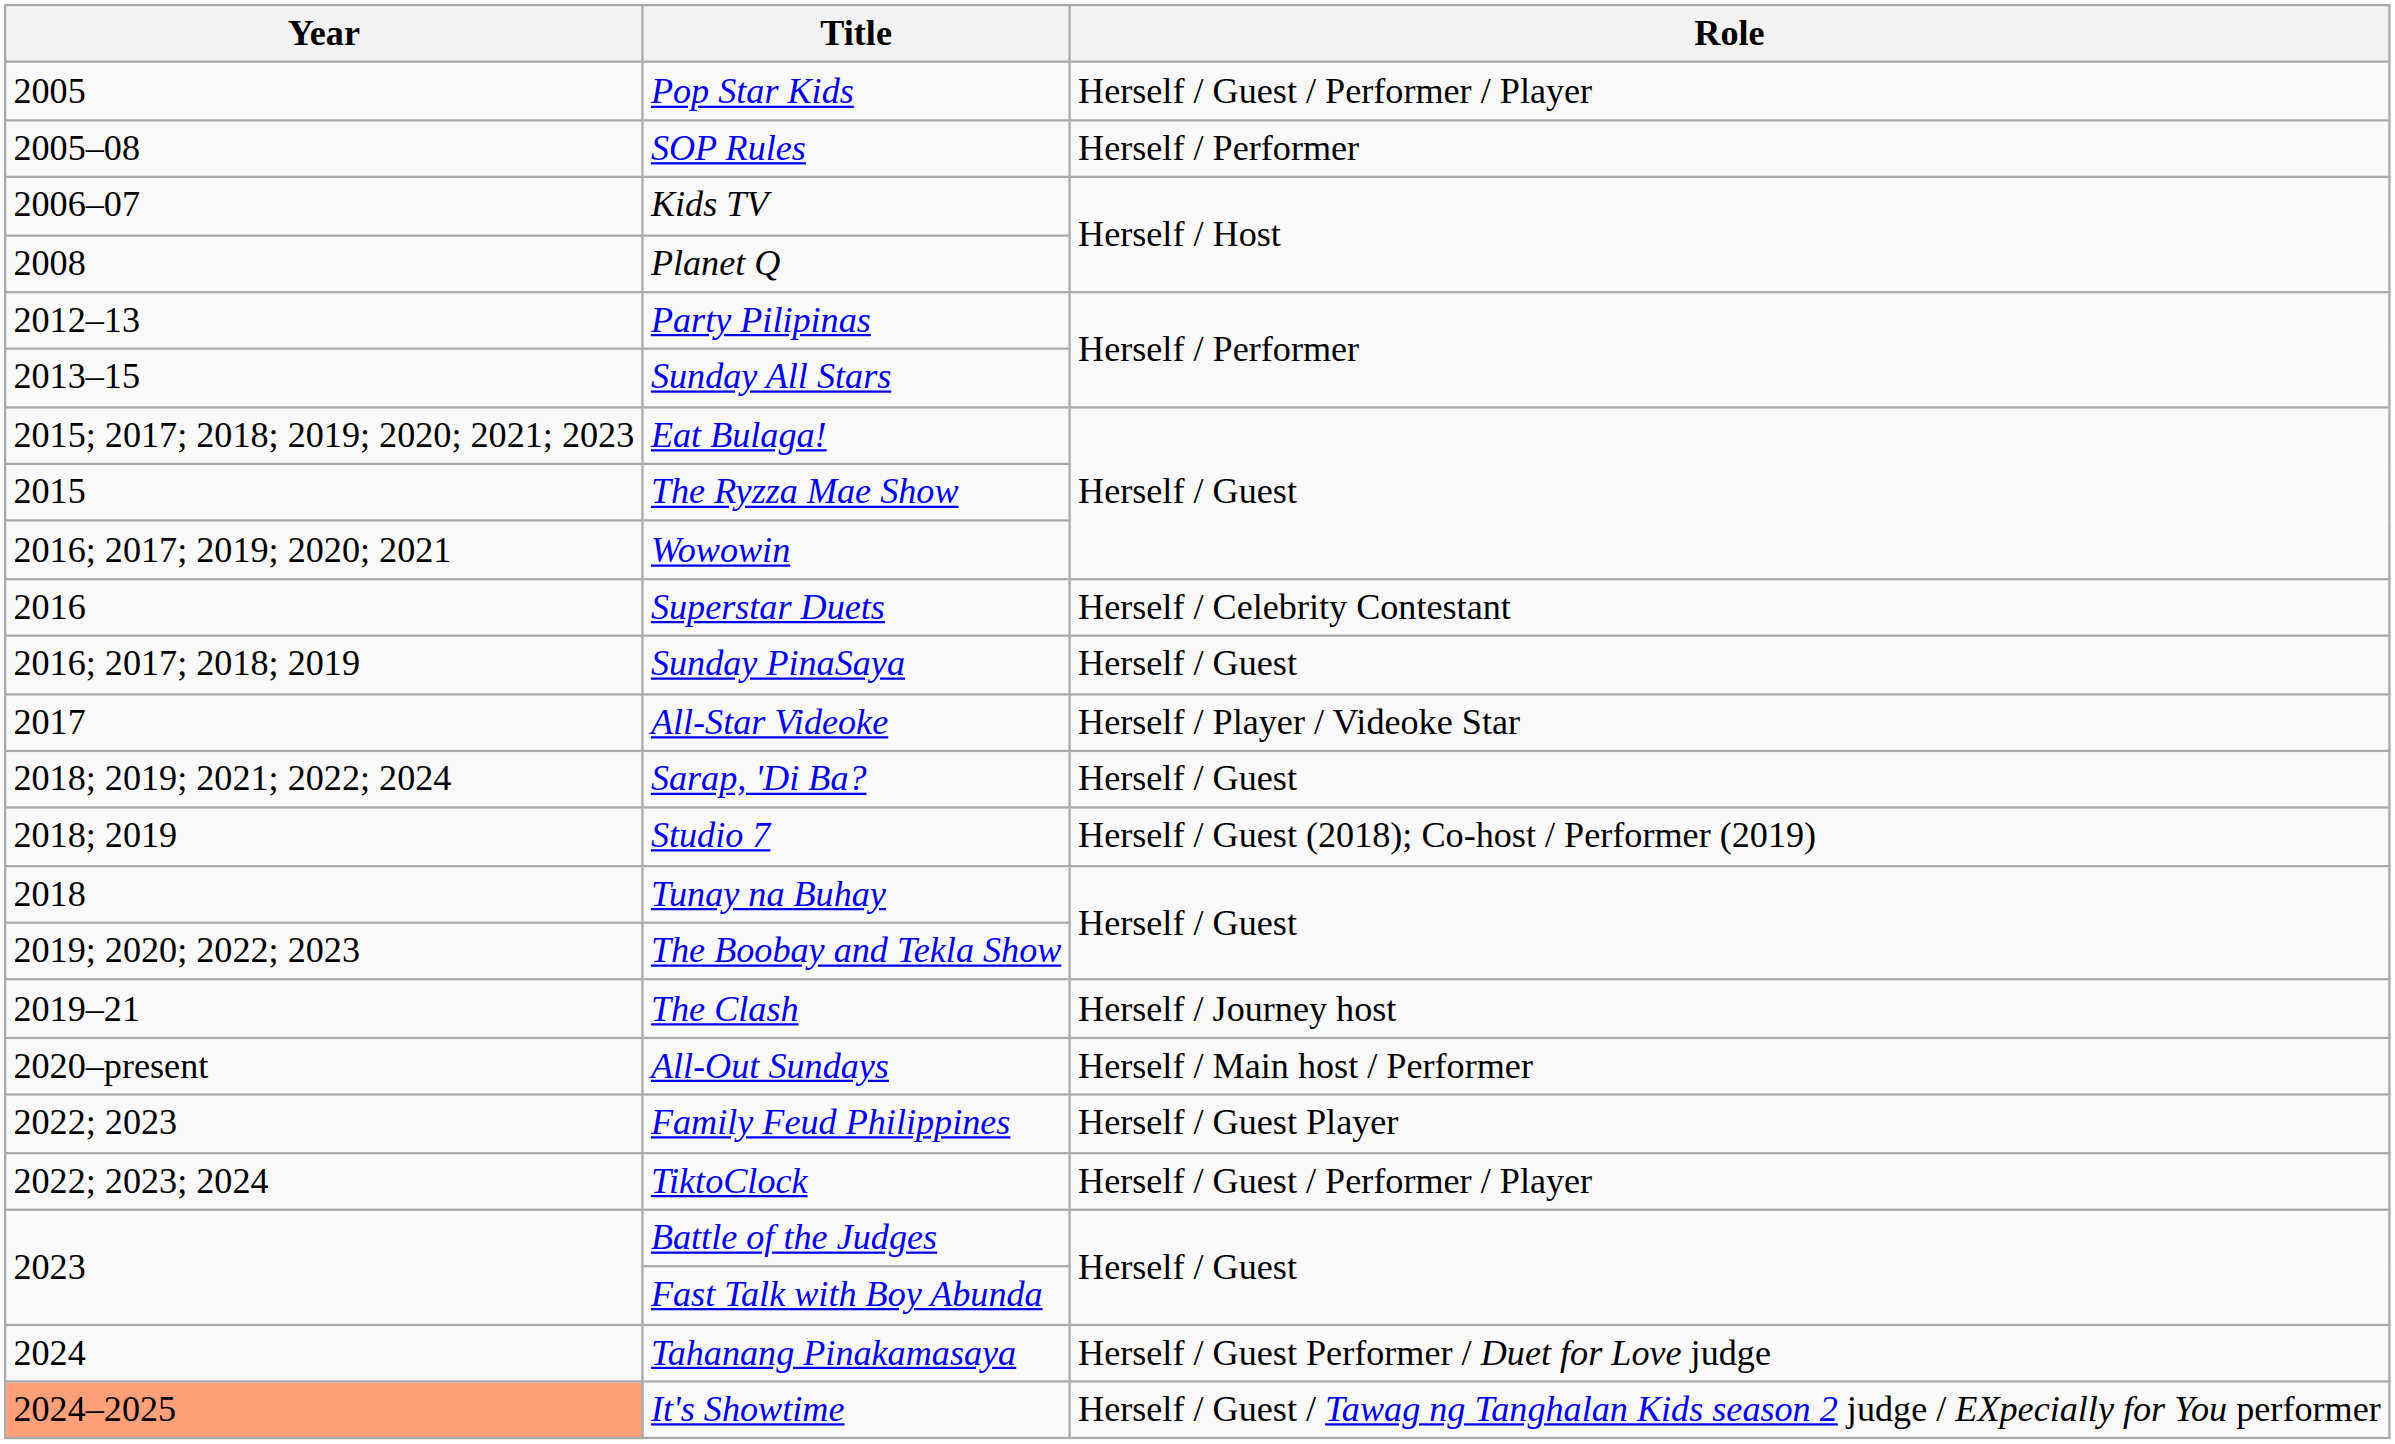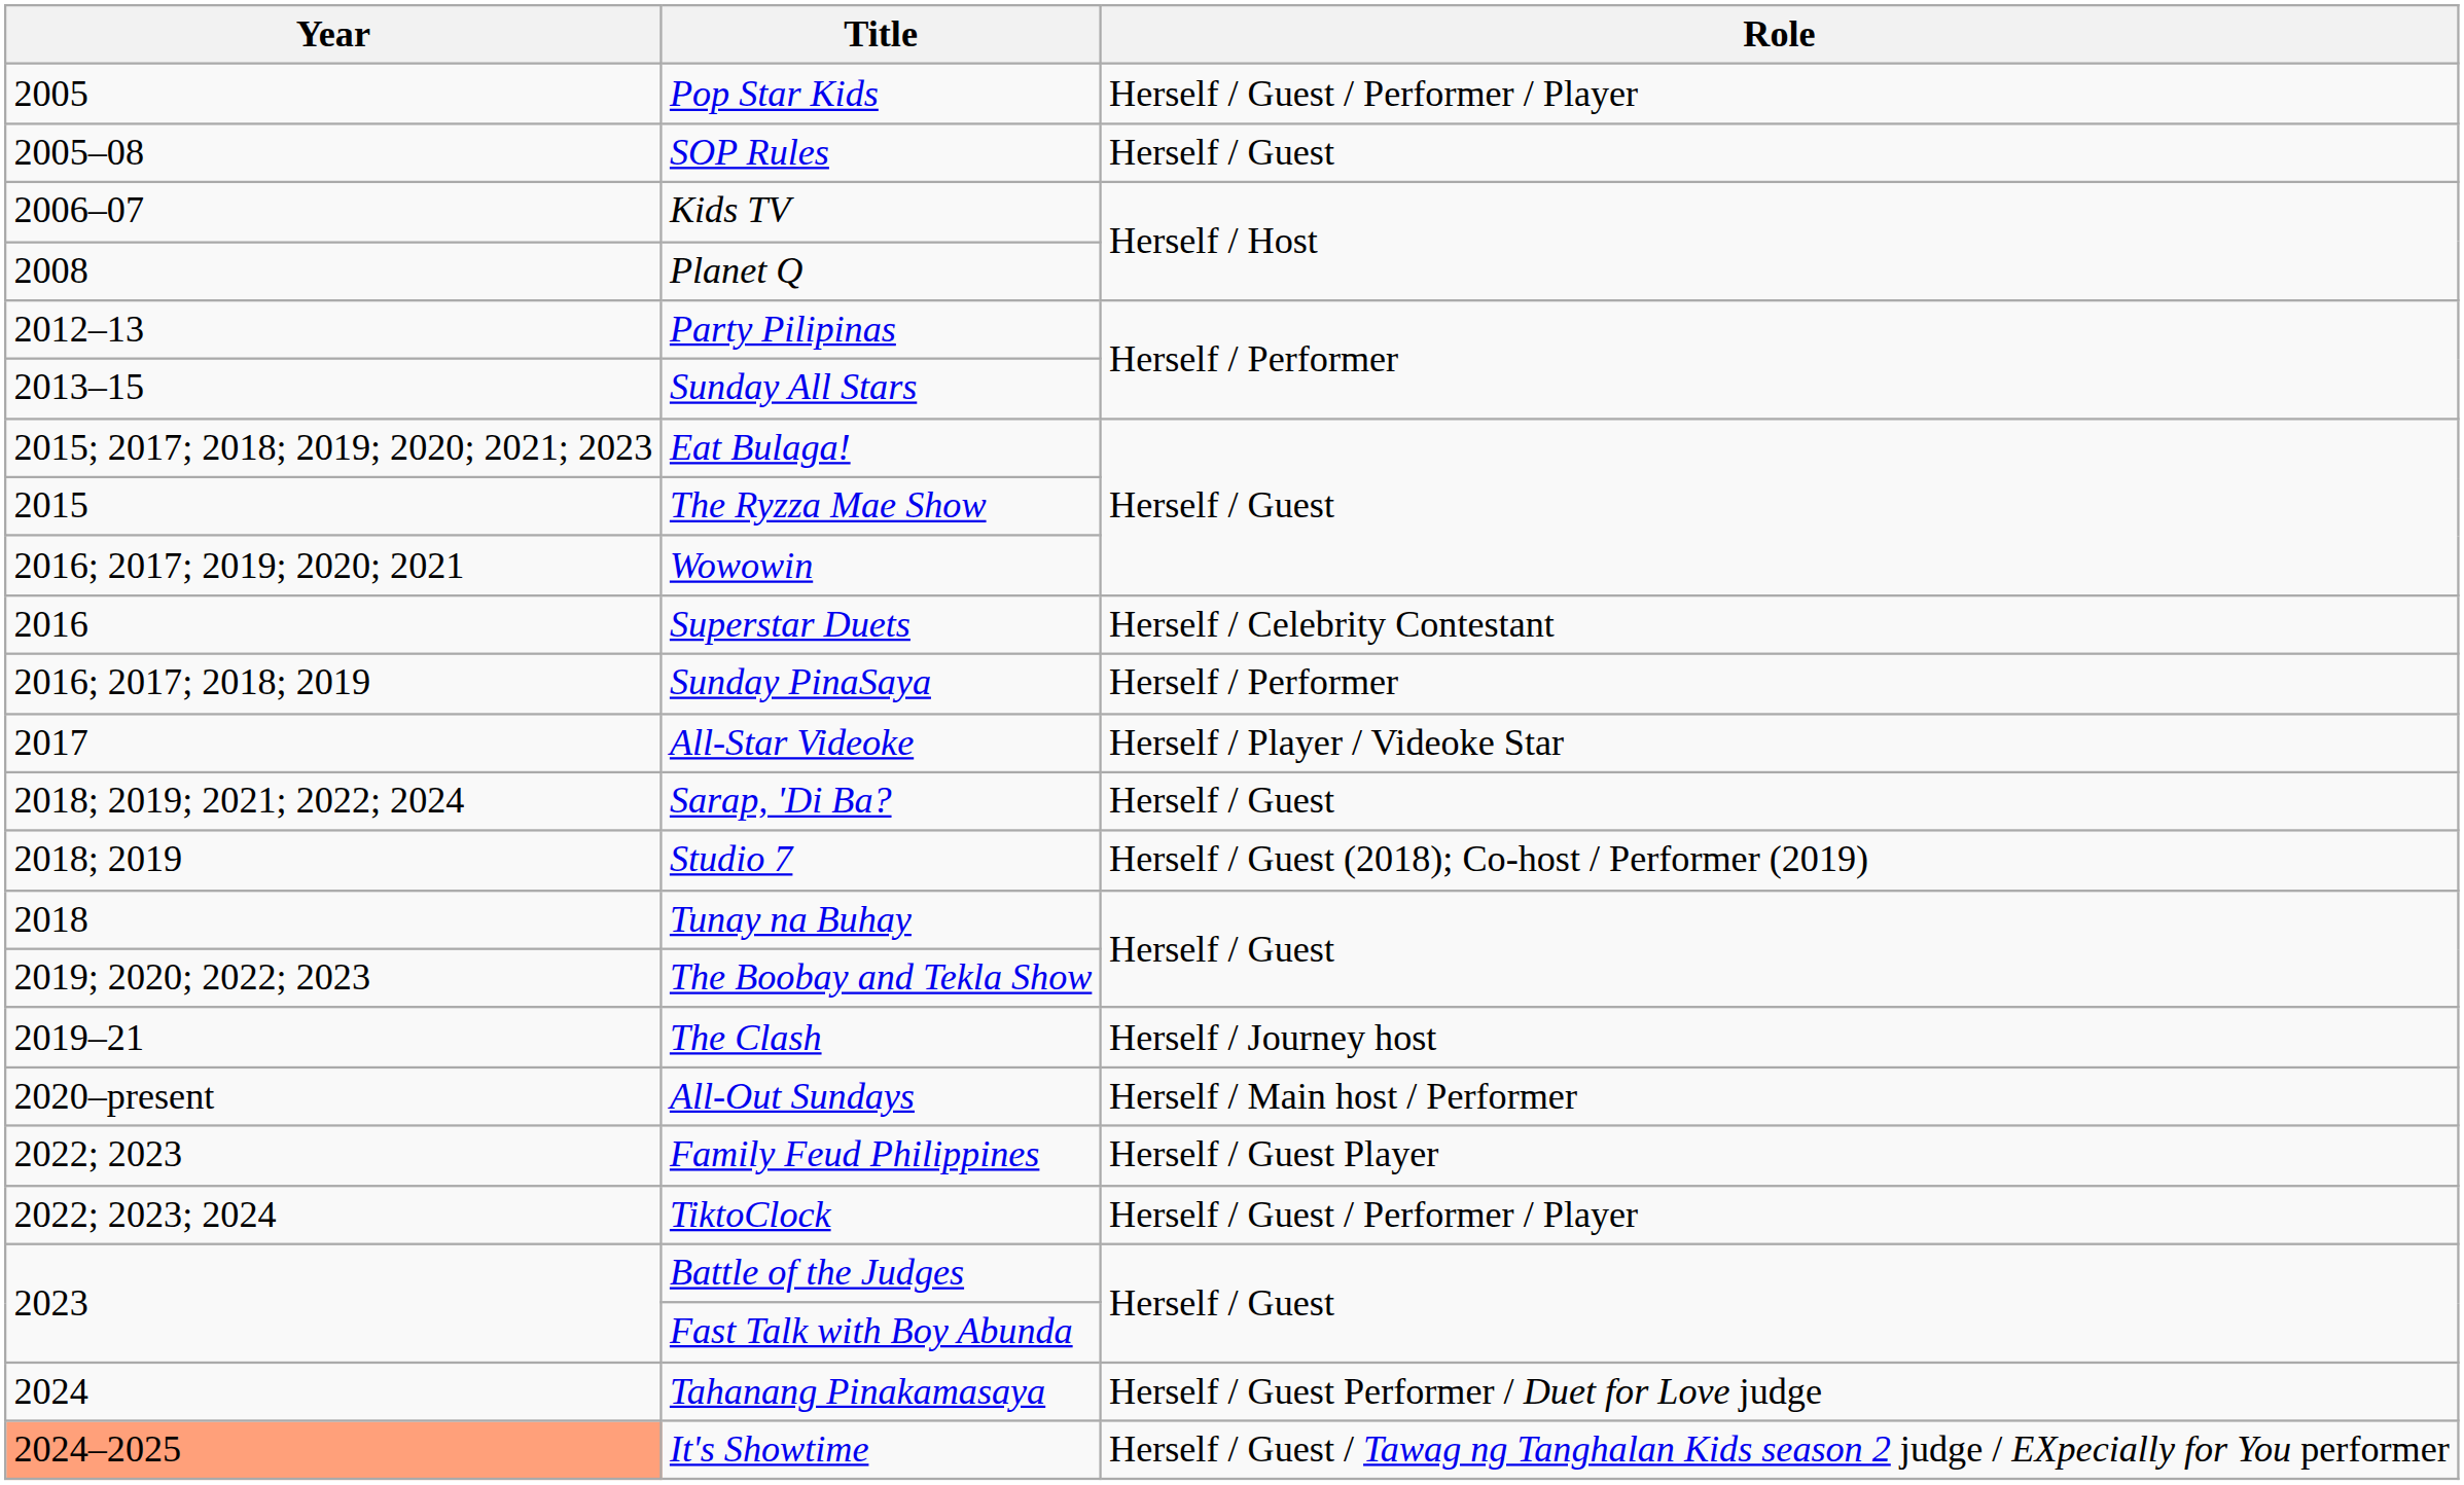SOP Rules | Role: Herself / Performer -> Herself / Guest
Sunday PinaSaya | Role: Herself / Guest -> Herself / Performer
